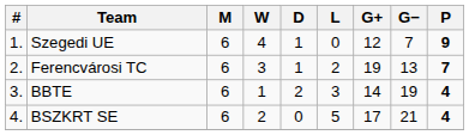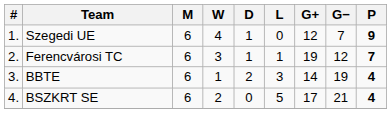Ferencvárosi TC | L: 2 -> 1
Ferencvárosi TC | G−: 13 -> 12
